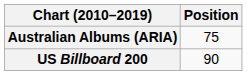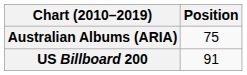US Billboard 200 | Position: 90 -> 91
